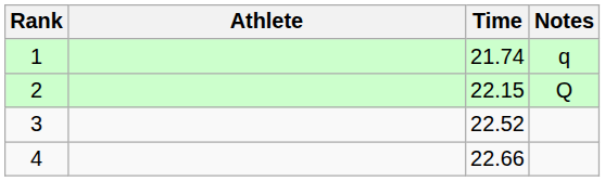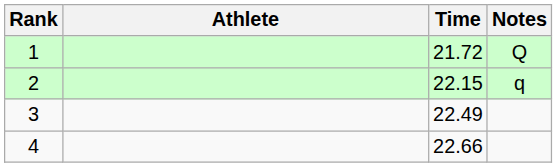1 | Time: 21.74 -> 21.72
1 | Notes: q -> Q
2 | Notes: Q -> q
3 | Time: 22.52 -> 22.49
